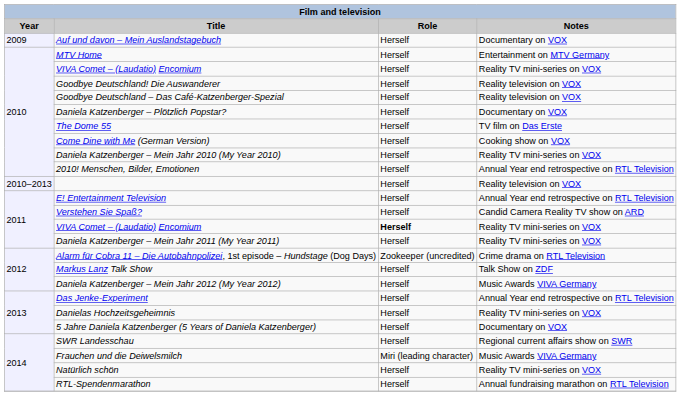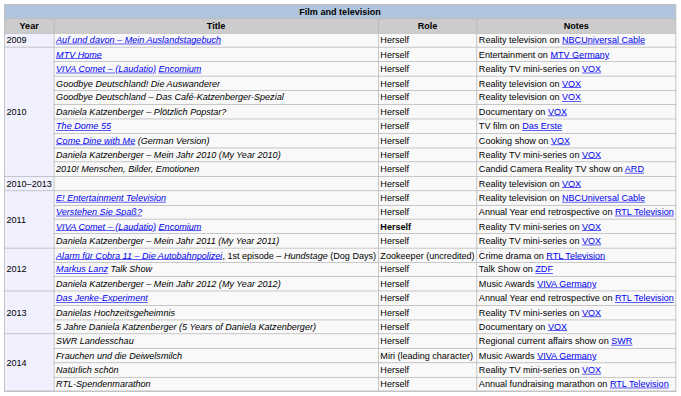Auf und davon – Mein Auslandstagebuch | Notes: Documentary on VOX -> Reality television on NBCUniversal Cable
2010! Menschen, Bilder, Emotionen | Notes: Annual Year end retrospective on RTL Television -> Candid Camera Reality TV show on ARD
E! Entertainment Television | Notes: Annual Year end retrospective on RTL Television -> Reality television on NBCUniversal Cable
Verstehen Sie Spaß? | Notes: Candid Camera Reality TV show on ARD -> Annual Year end retrospective on RTL Television
